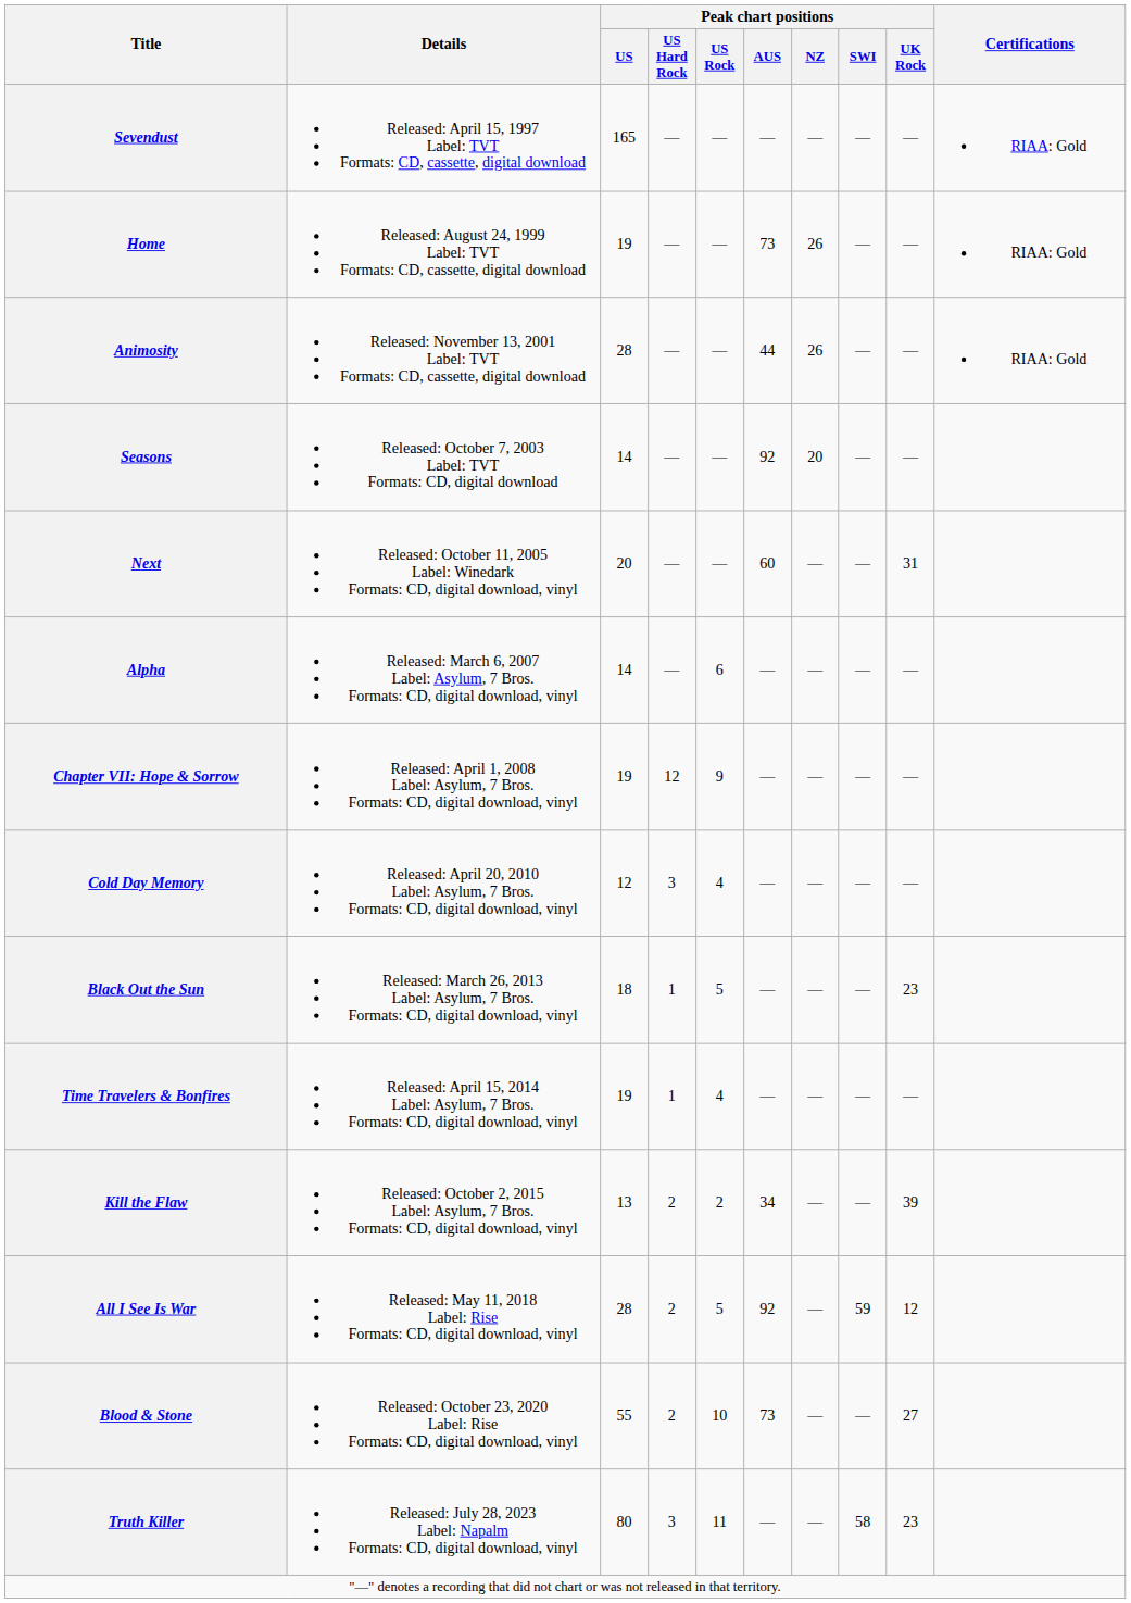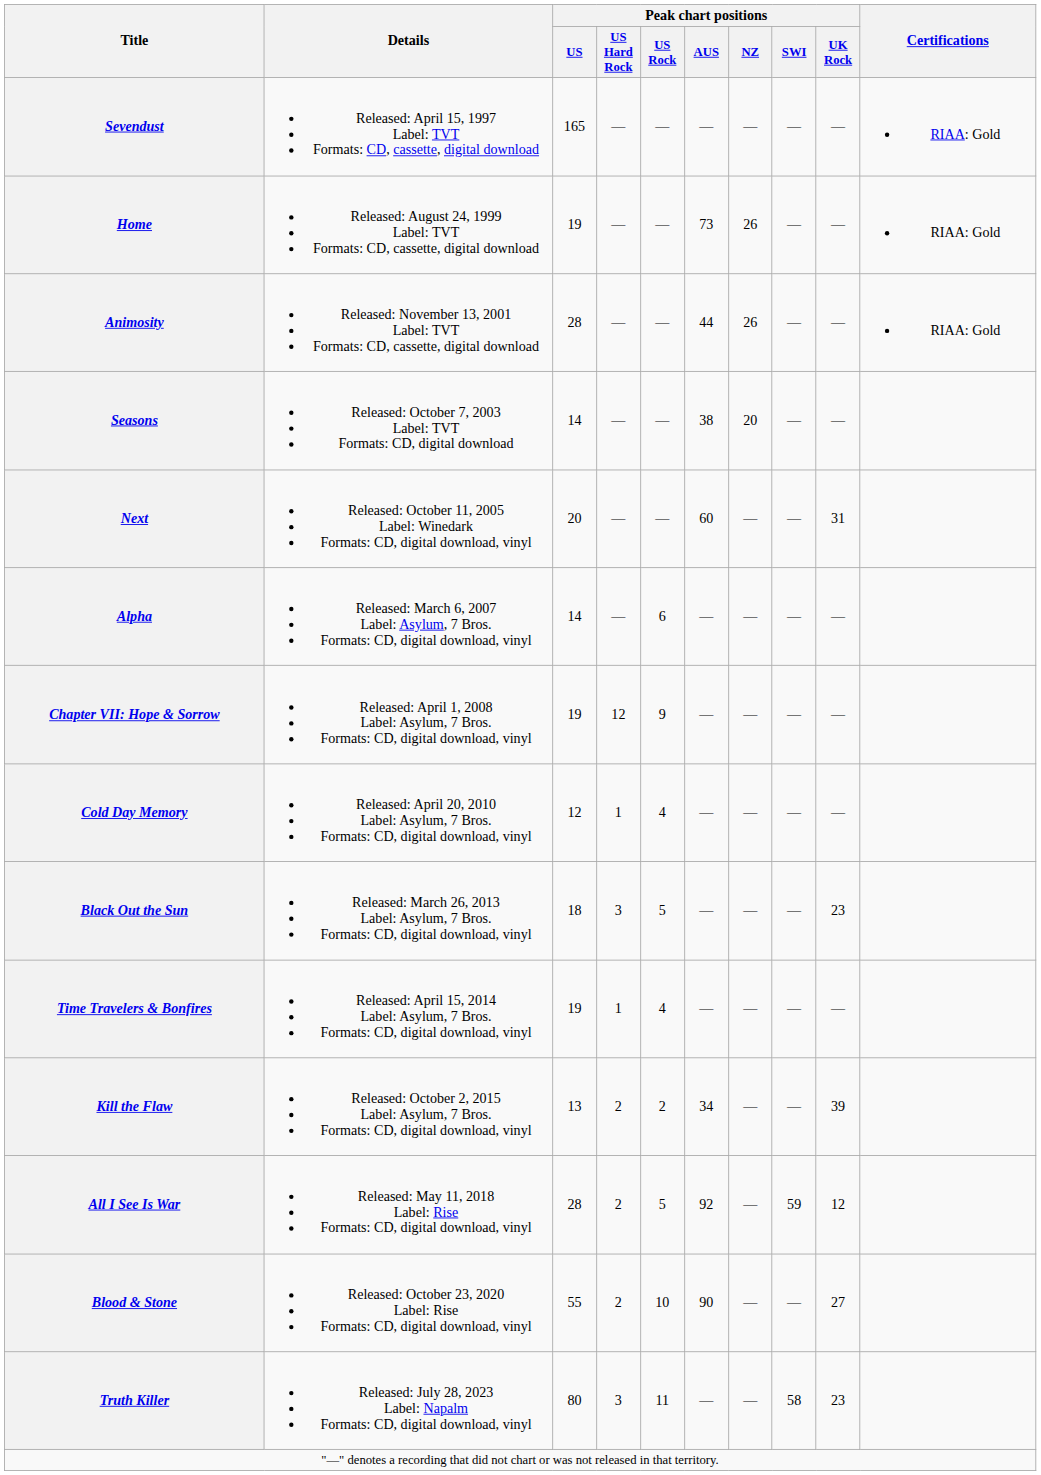Seasons | Peak chart positions / AUS: 92 -> 38
Cold Day Memory | Peak chart positions / US Hard Rock: 3 -> 1
Black Out the Sun | Peak chart positions / US Hard Rock: 1 -> 3
Blood & Stone | Peak chart positions / AUS: 73 -> 90
